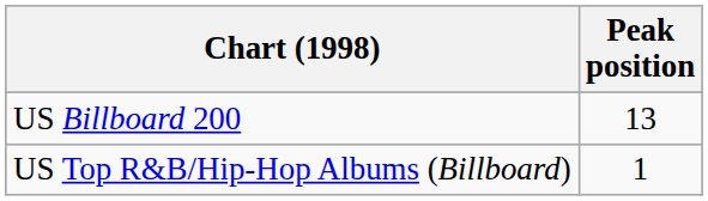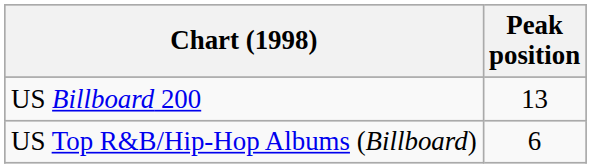US Top R&B/Hip-Hop Albums (Billboard) | Peak position: 1 -> 6
